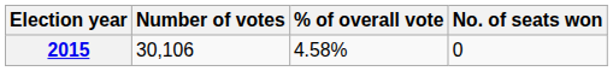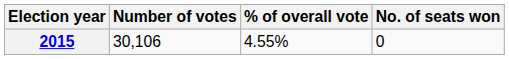2015 | % of overall vote: 4.58% -> 4.55%
